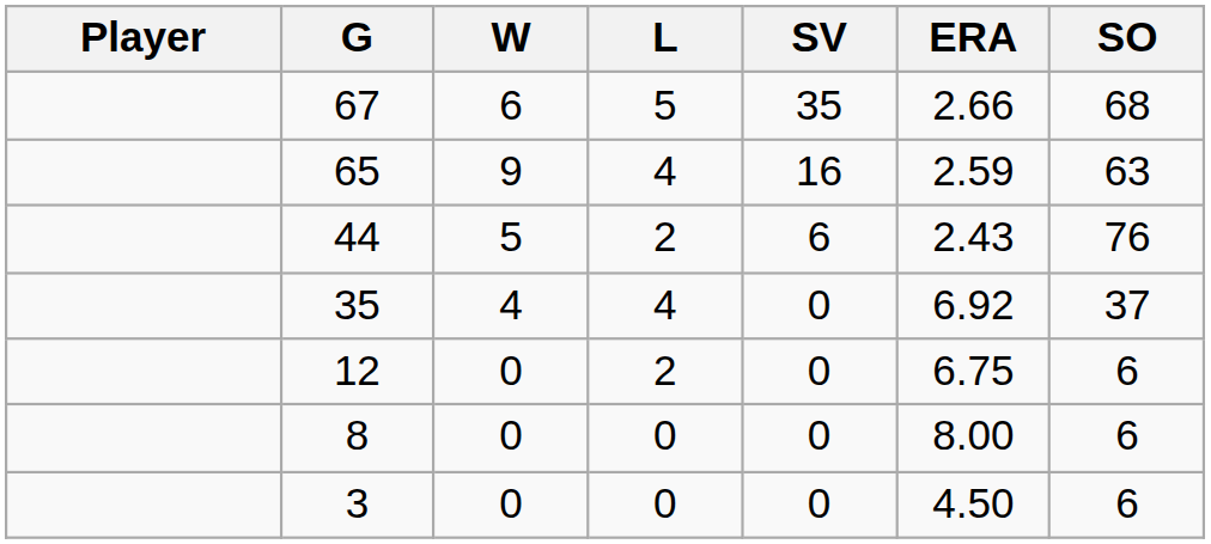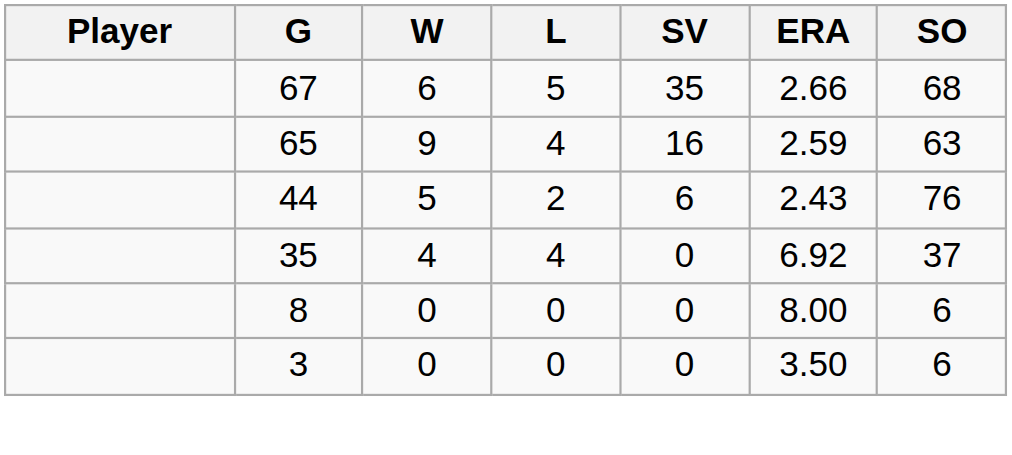- row: 12 | 0 | 2 | 0 | 6.75 | 6
3 | ERA: 4.50 -> 3.50
